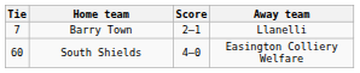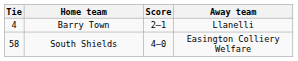Barry Town | Tie: 7 -> 4
South Shields | Tie: 60 -> 58
